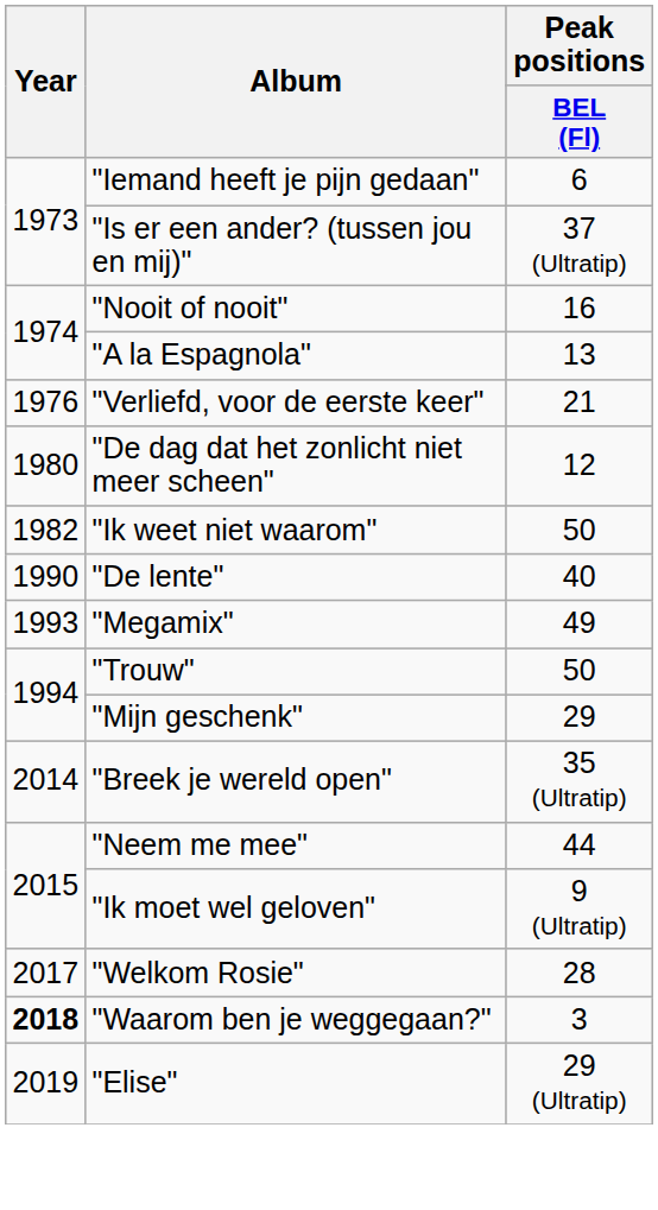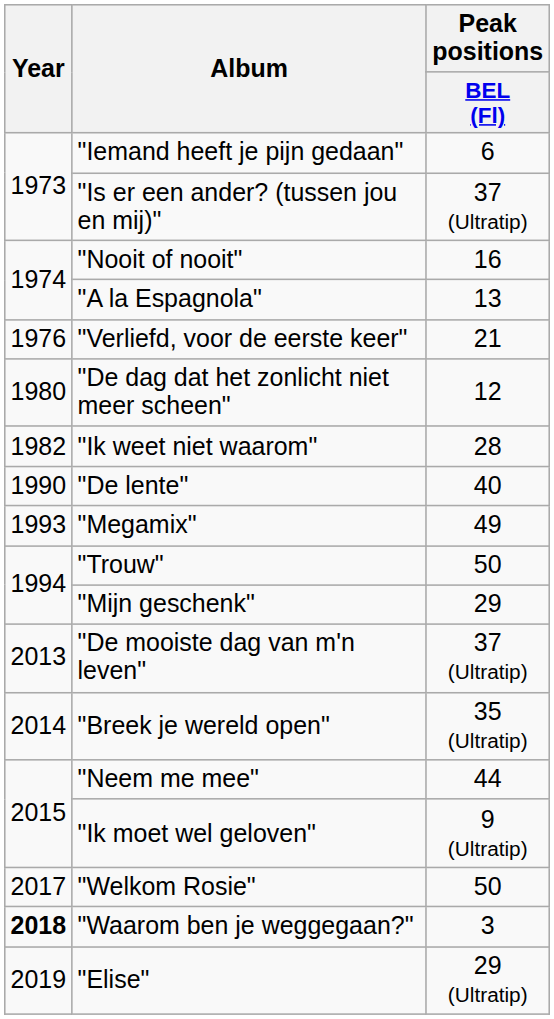"Ik weet niet waarom" | Peak positions / BEL (Fl): 50 -> 28
+ row: 2013 | "De mooiste dag van m'n leven" | 37 (Ultratip)
"Welkom Rosie" | Peak positions / BEL (Fl): 28 -> 50
